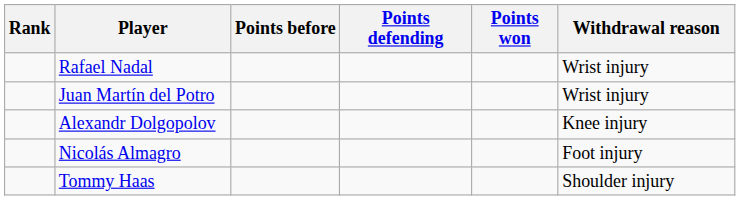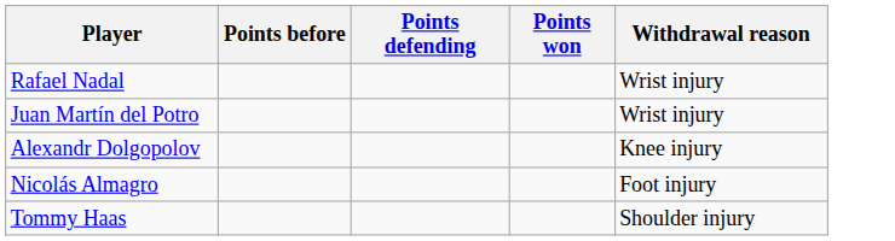- column: Rank
